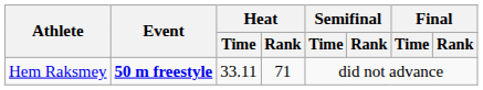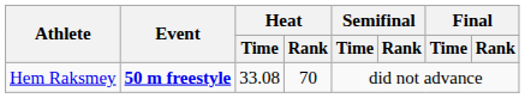Hem Raksmey | Heat / Time: 33.11 -> 33.08
Hem Raksmey | Heat / Rank: 71 -> 70
